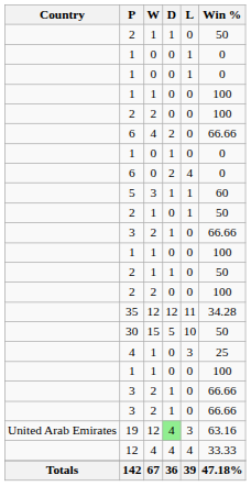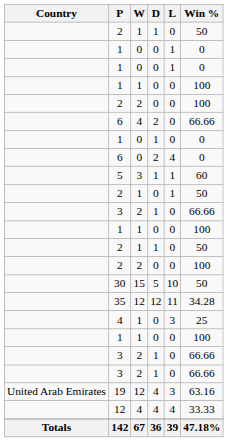rows swapped: 30 <-> 35
19 | D: lightgreen background -> no background
